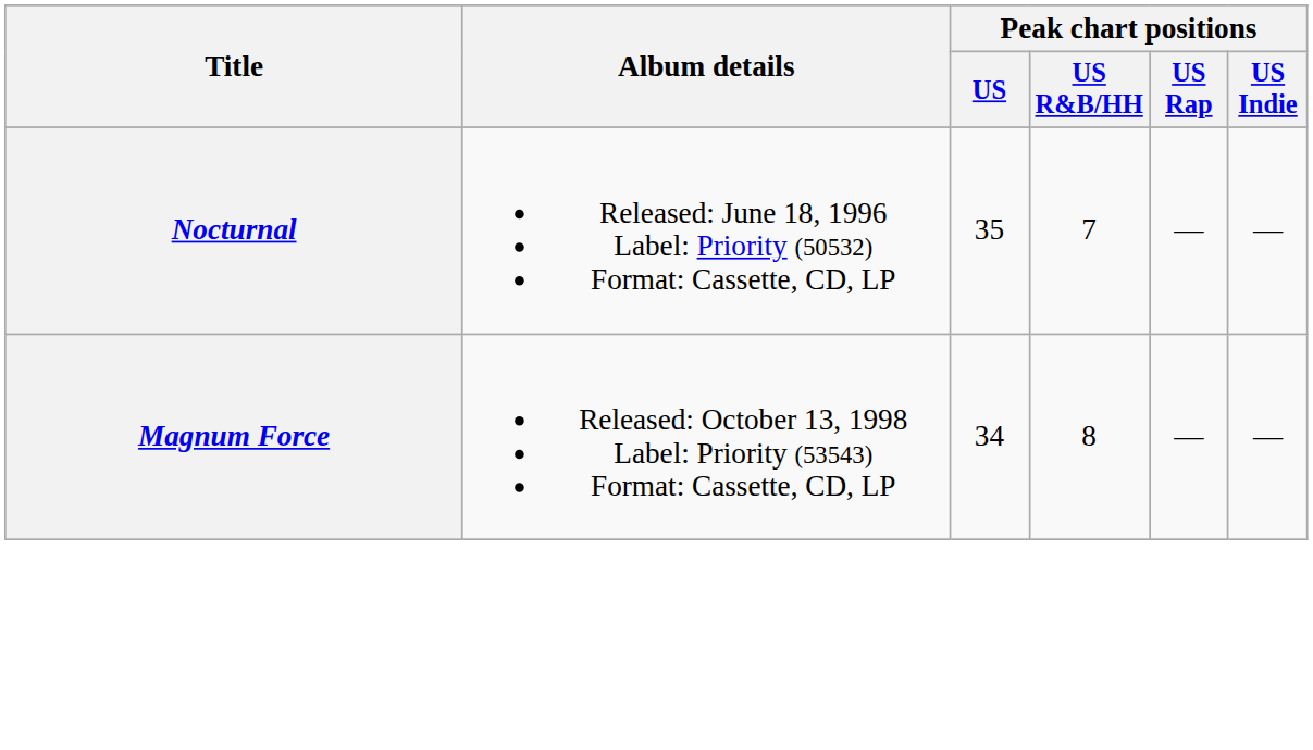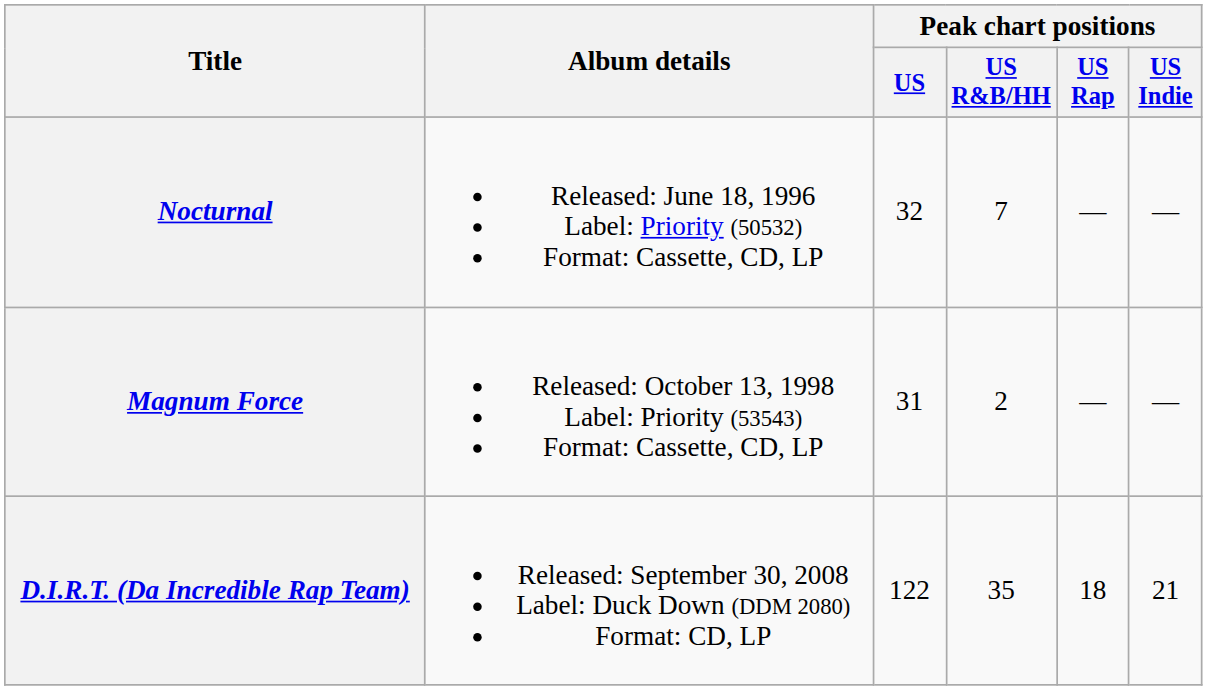Nocturnal | Peak chart positions / US: 35 -> 32
Magnum Force | Peak chart positions / US: 34 -> 31
Magnum Force | Peak chart positions / US R&B/HH: 8 -> 2
+ row: D.I.R.T. (Da Incredible Rap Team) | Released: September 30, 2008 Label: Duck Down (DDM 2080) Format: CD, LP | 122 | 35 | 18 | 21
